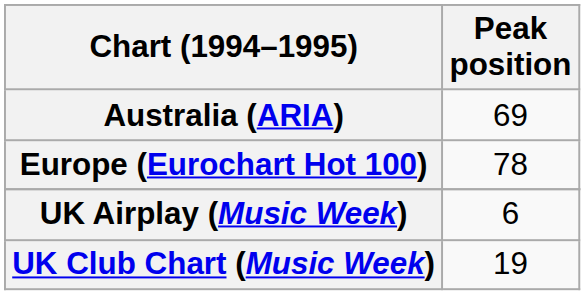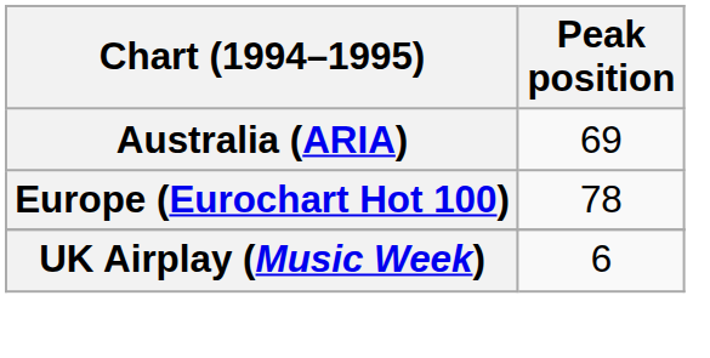- row: UK Club Chart (Music Week) | 19
